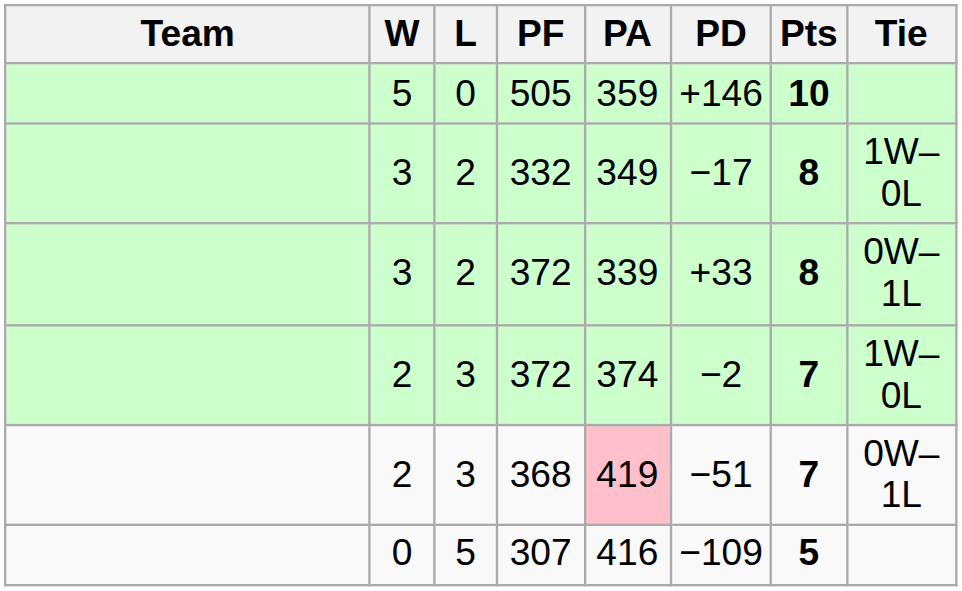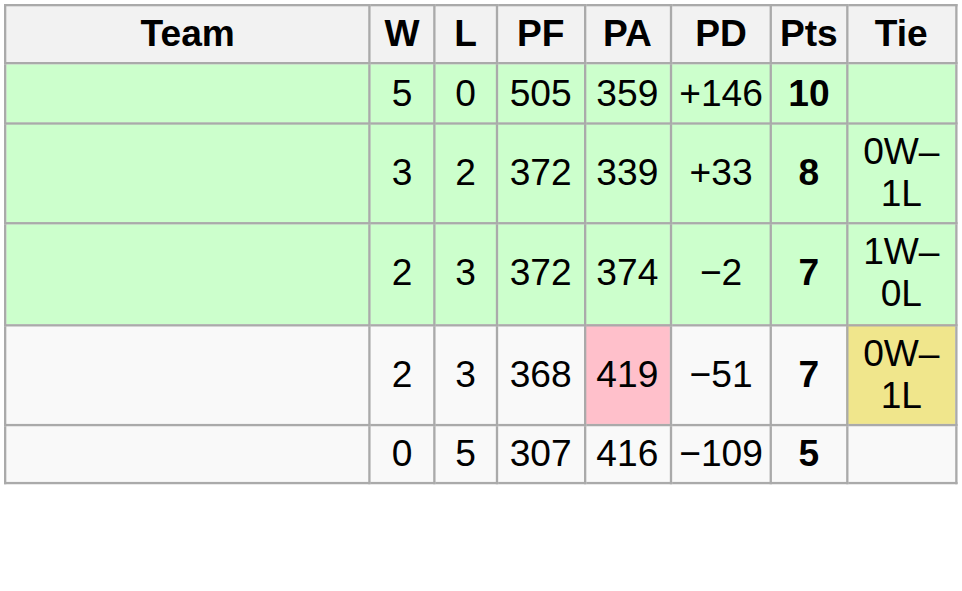- row: 3 | 2 | 332 | 349 | −17 | 8 | 1W–0L
368 | Tie: no background -> khaki background
